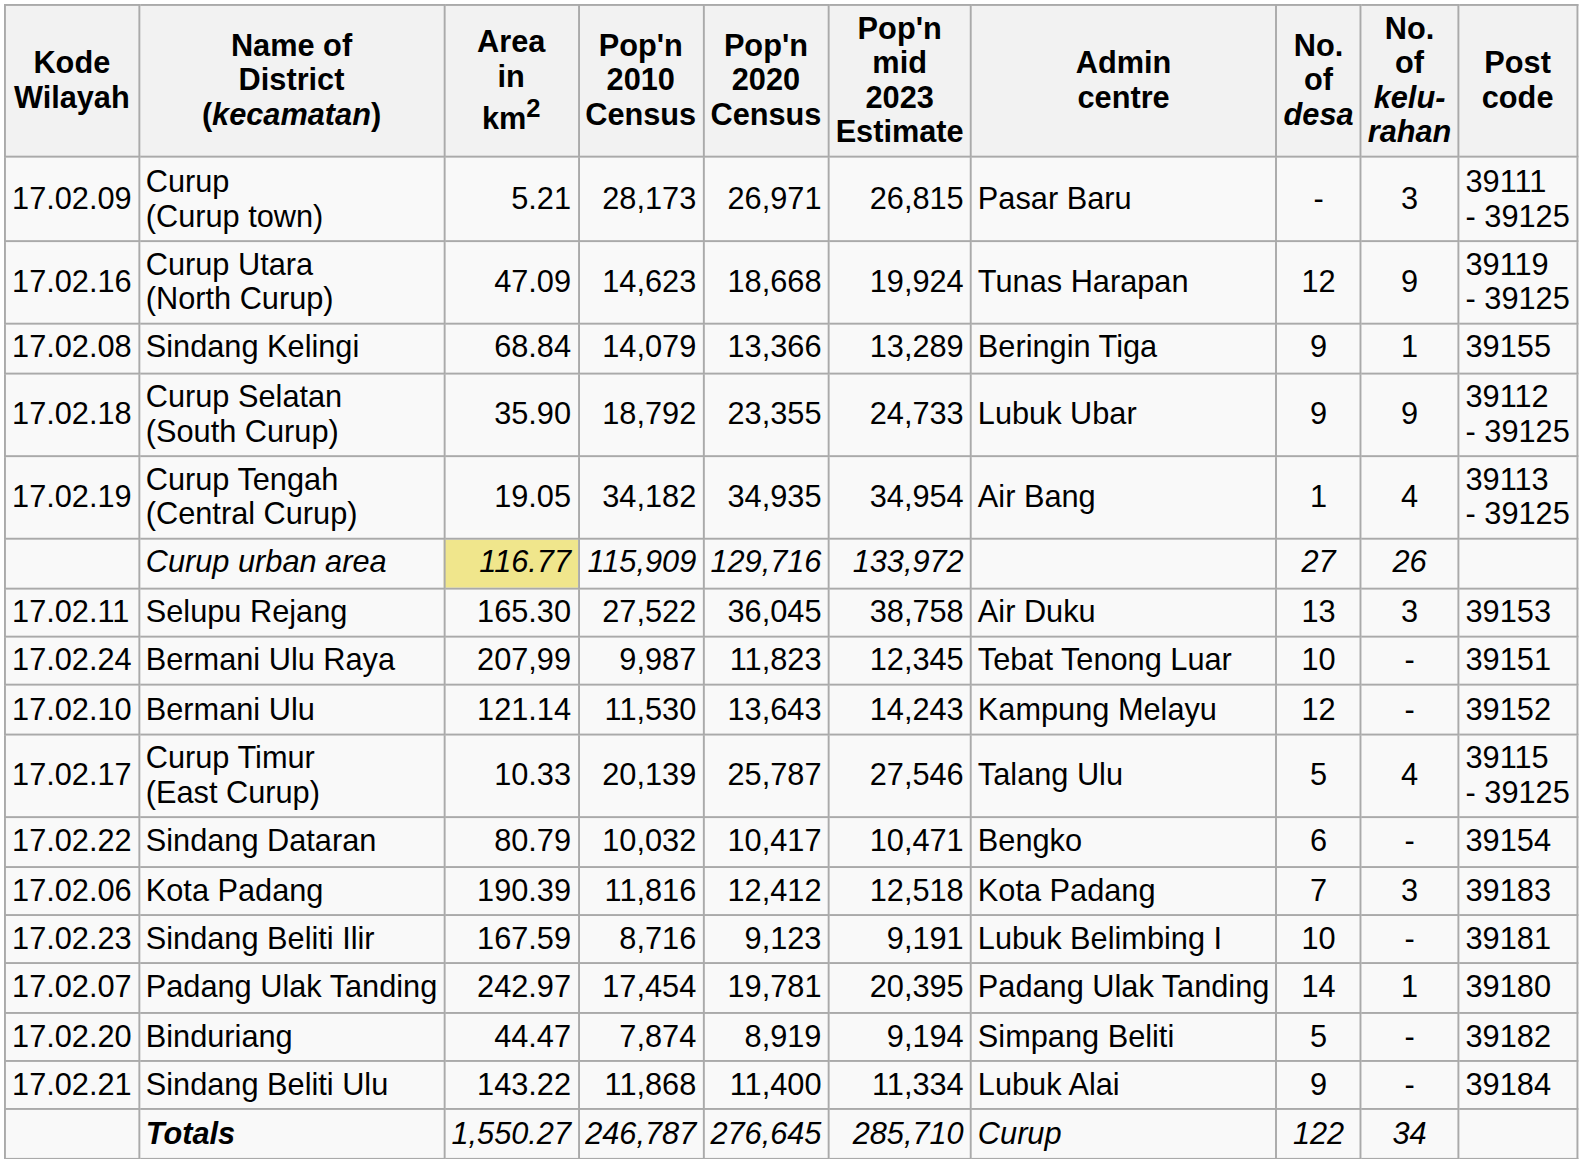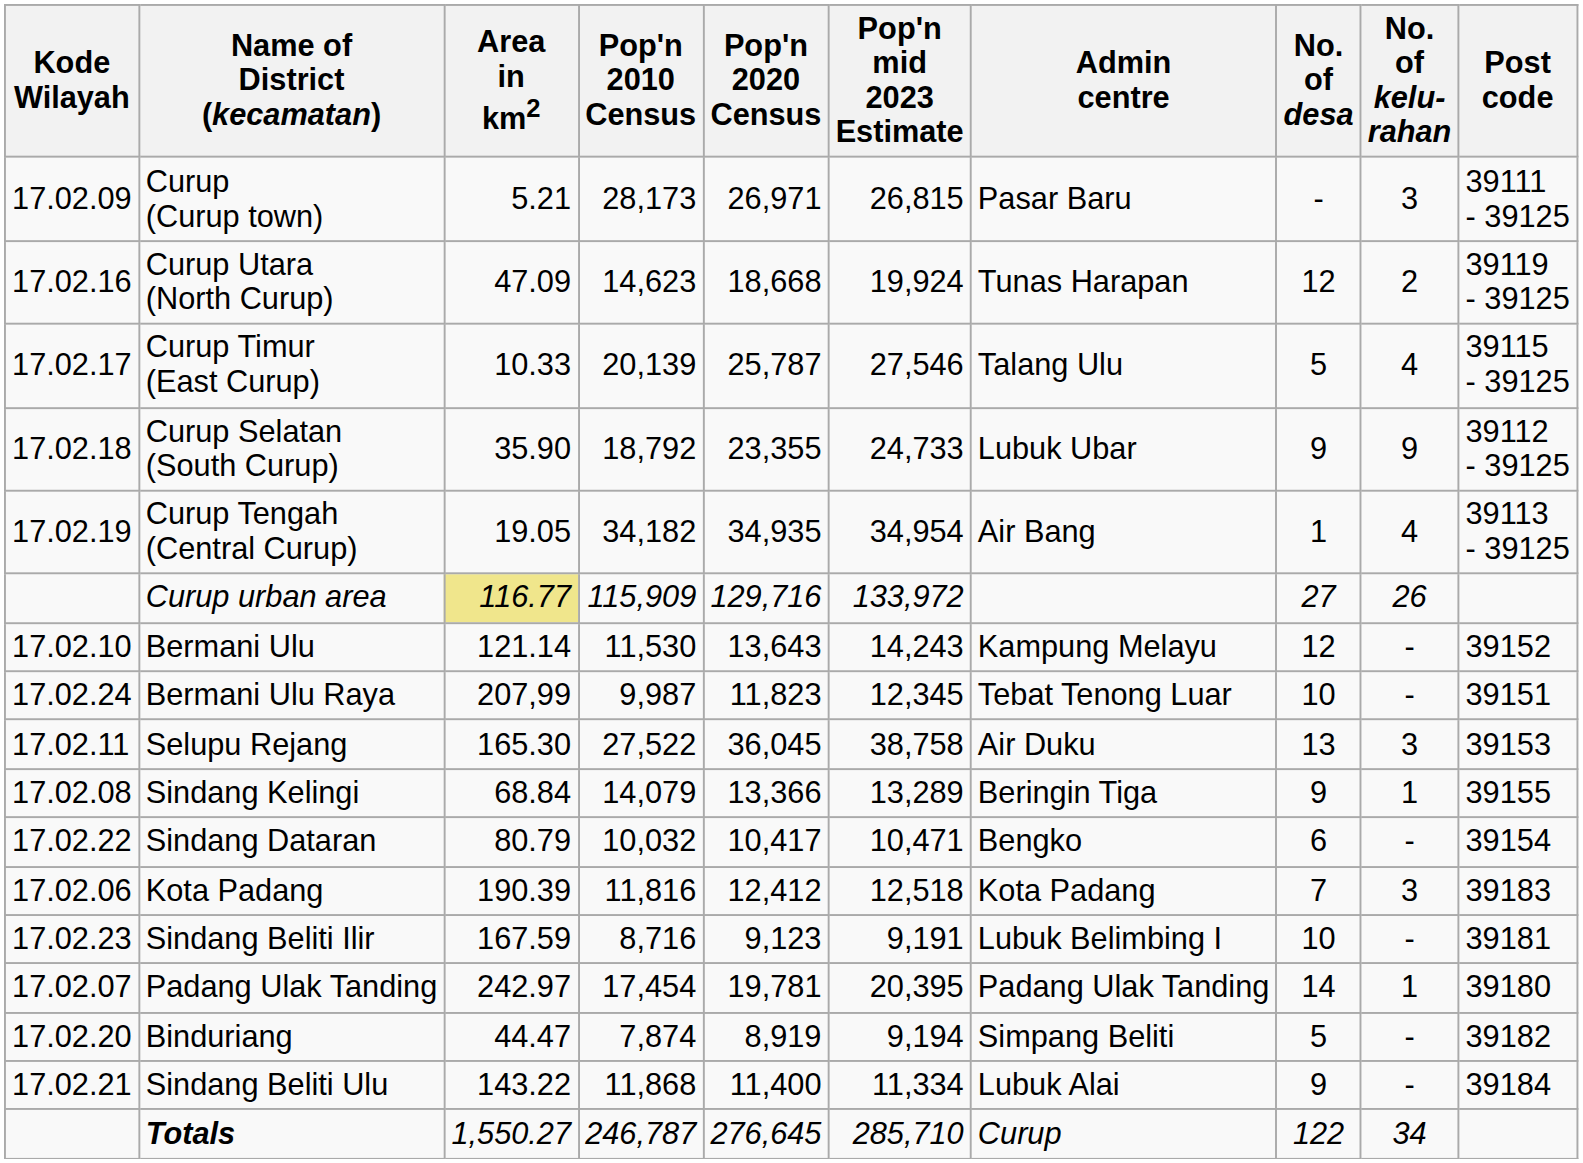Curup Utara (North Curup) | No. of kelu- rahan: 9 -> 2
rows swapped: Curup Timur (East Curup) <-> Sindang Kelingi
rows swapped: Bermani Ulu <-> Selupu Rejang
